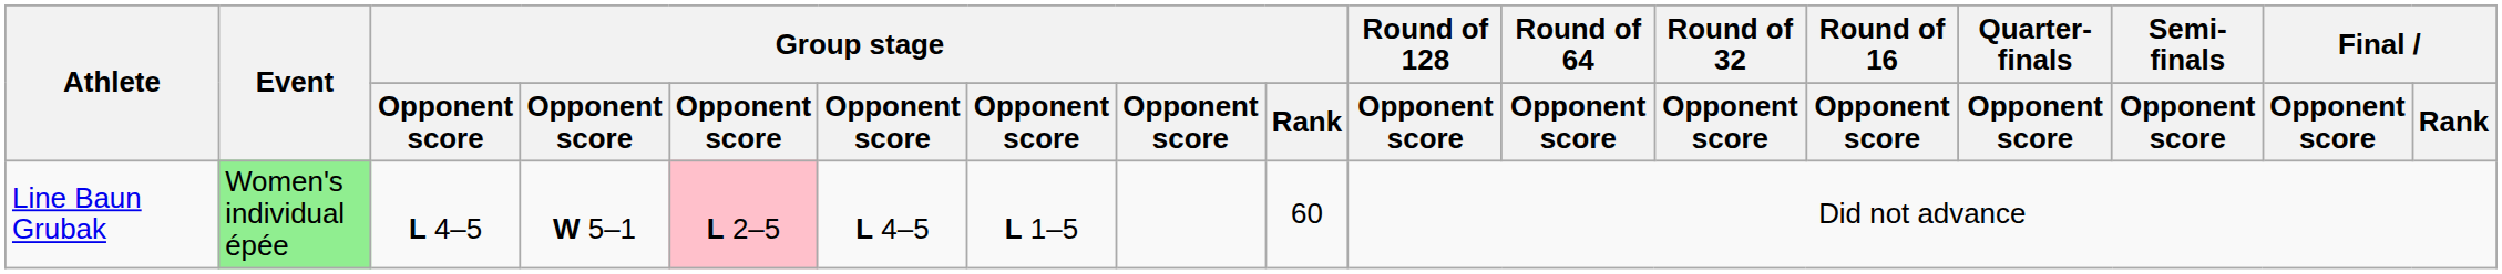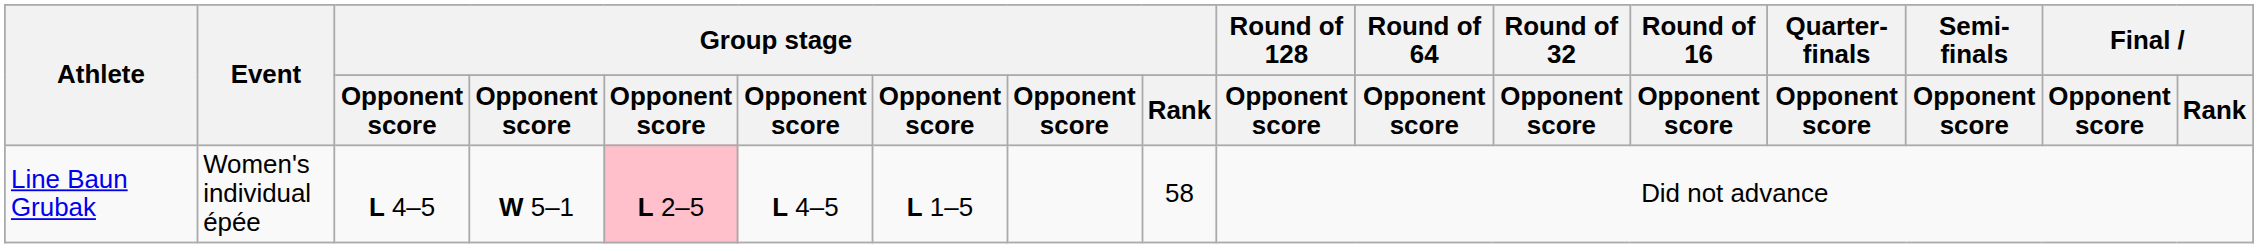Line Baun Grubak | Event: lightgreen background -> no background
Line Baun Grubak | Group stage / Rank: 60 -> 58
